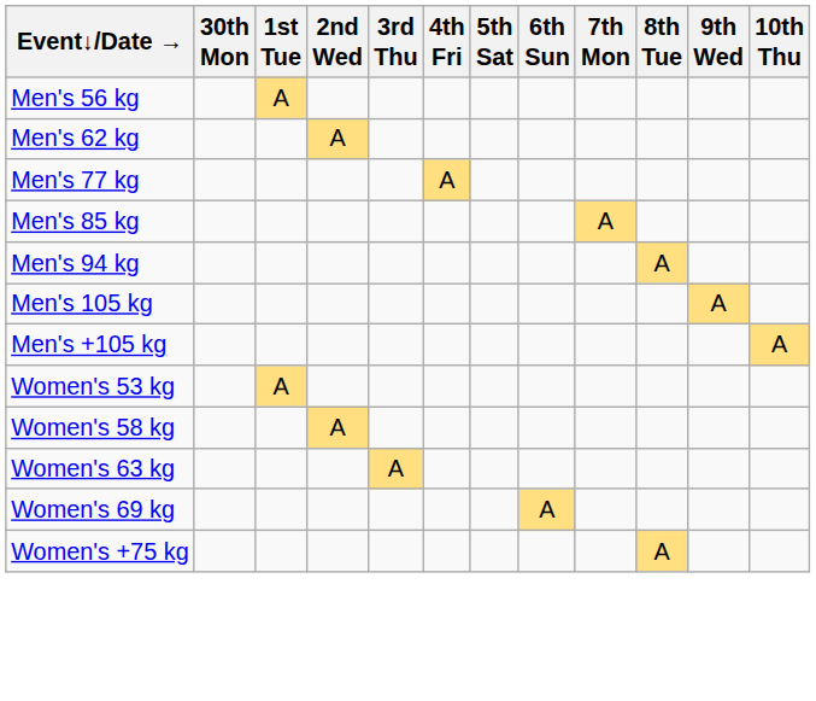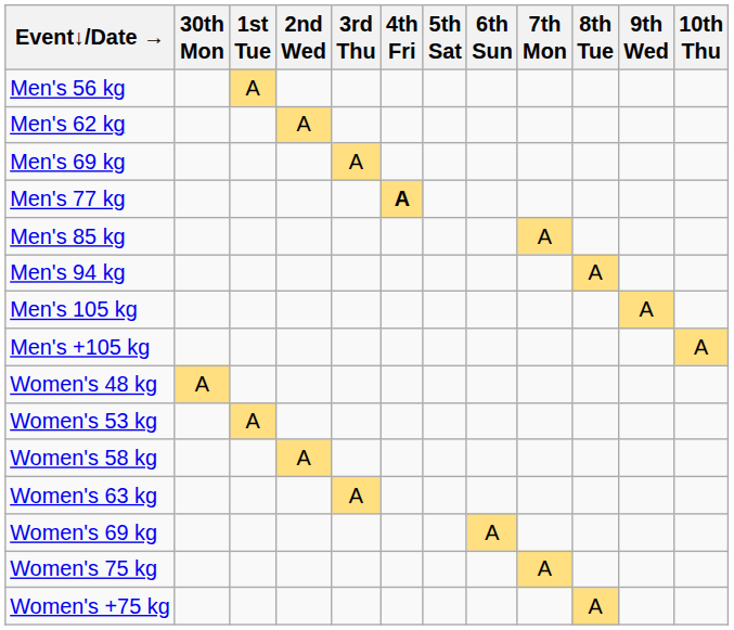+ row: Men's 69 kg | A
Men's 77 kg | 4th Fri: normal -> bold
+ row: Women's 48 kg | A
+ row: Women's 75 kg | A
